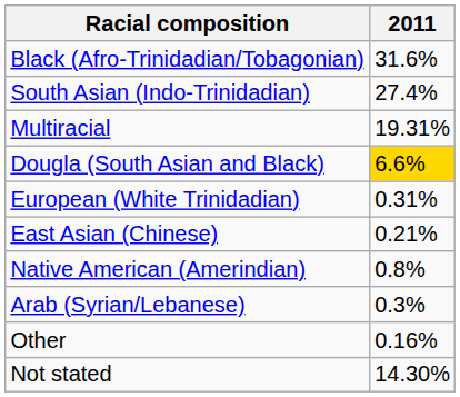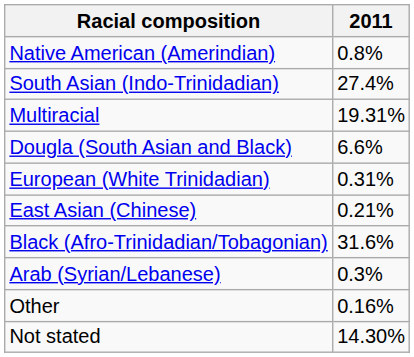rows swapped: Black (Afro-Trinidadian/Tobagonian) <-> Native American (Amerindian)
Dougla (South Asian and Black) | 2011: gold background -> no background
